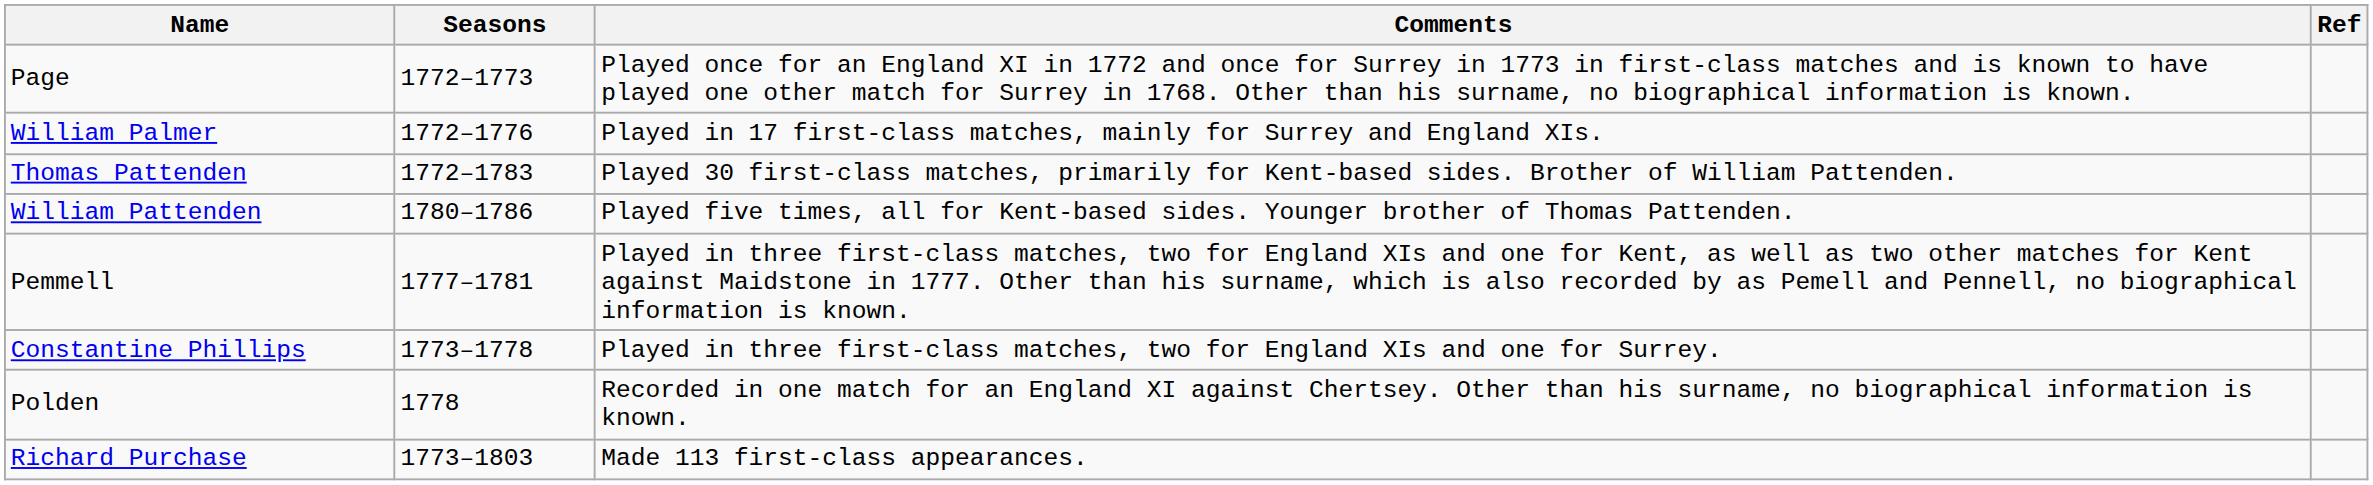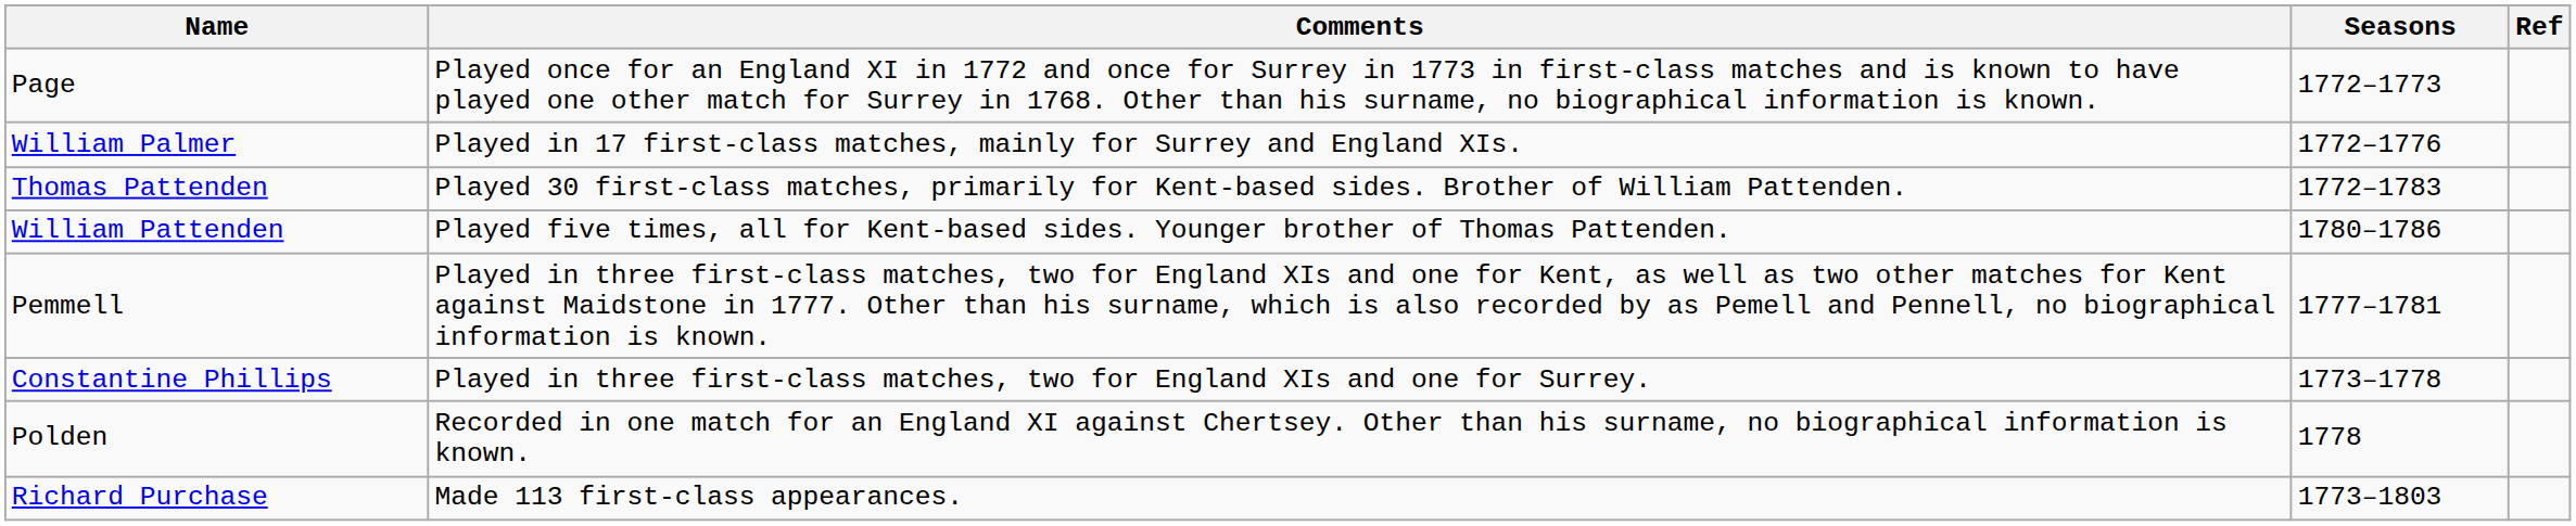columns swapped: Seasons <-> Comments
